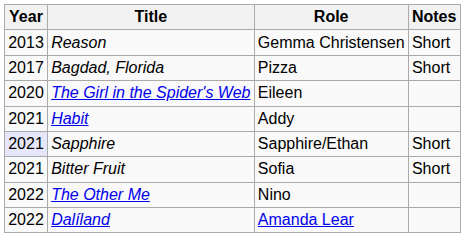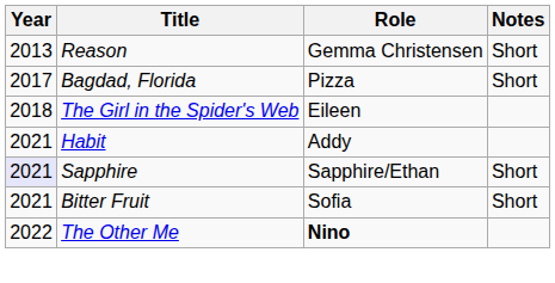The Girl in the Spider's Web | Year: 2020 -> 2018
The Other Me | Role: normal -> bold
- row: 2022 | Dalíland | Amanda Lear
